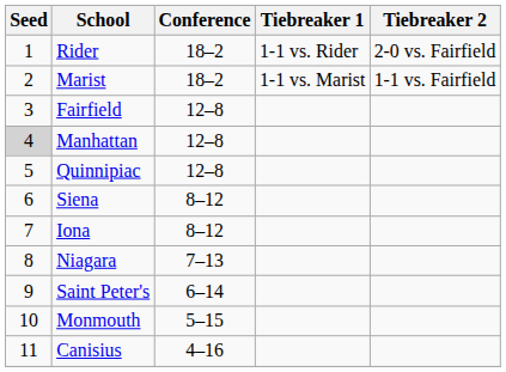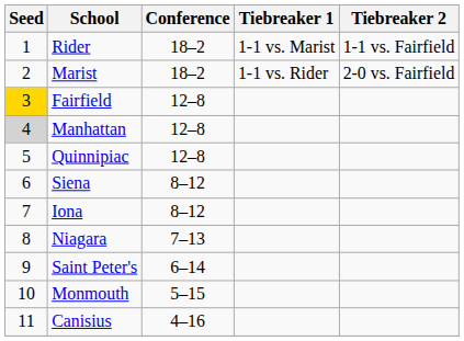Rider | Tiebreaker 1: 1-1 vs. Rider -> 1-1 vs. Marist
Rider | Tiebreaker 2: 2-0 vs. Fairfield -> 1-1 vs. Fairfield
Marist | Tiebreaker 1: 1-1 vs. Marist -> 1-1 vs. Rider
Marist | Tiebreaker 2: 1-1 vs. Fairfield -> 2-0 vs. Fairfield
Fairfield | Seed: no background -> gold background
